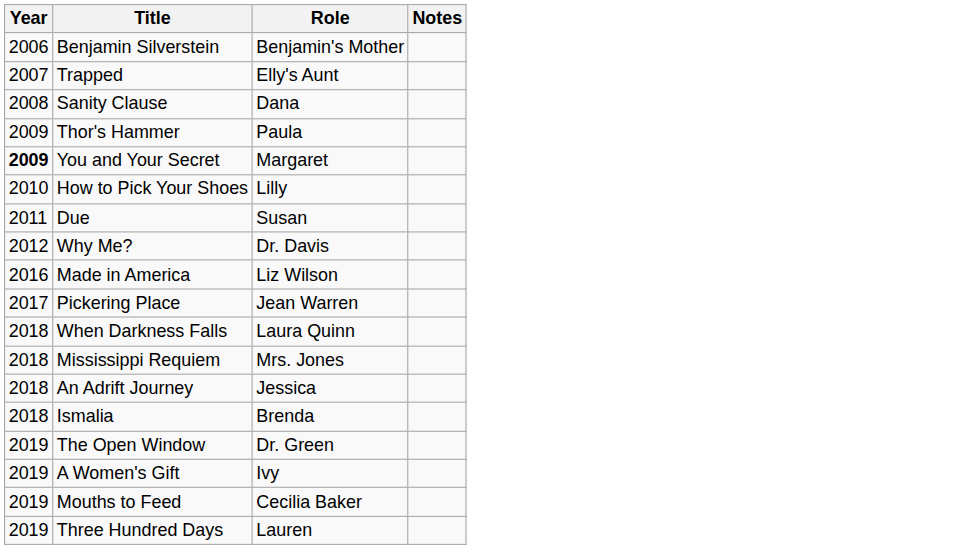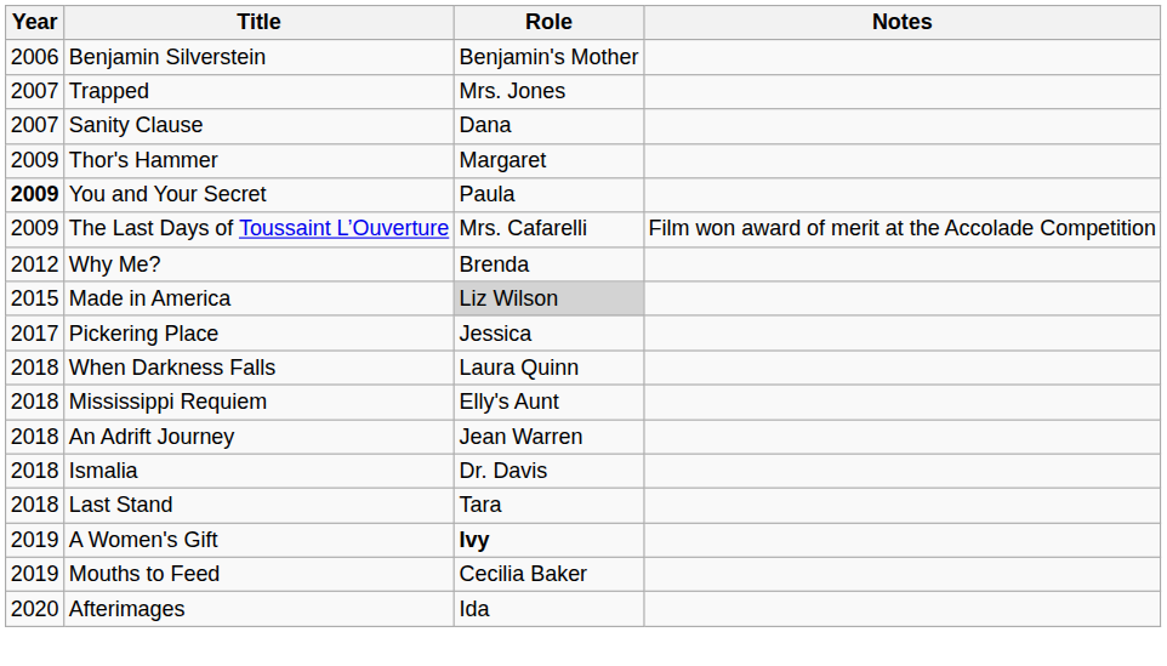Trapped | Role: Elly's Aunt -> Mrs. Jones
Sanity Clause | Year: 2008 -> 2007
Thor's Hammer | Role: Paula -> Margaret
You and Your Secret | Role: Margaret -> Paula
+ row: 2009 | The Last Days of Toussaint L’Ouverture | Mrs. Cafarelli | Film won award of merit at the Accolade Competition
- row: 2010 | How to Pick Your Shoes | Lilly
- row: 2011 | Due | Susan
Why Me? | Role: Dr. Davis -> Brenda
Made in America | Year: 2016 -> 2015
Made in America | Role: no background -> lightgrey background
Pickering Place | Role: Jean Warren -> Jessica
Mississippi Requiem | Role: Mrs. Jones -> Elly's Aunt
An Adrift Journey | Role: Jessica -> Jean Warren
Ismalia | Role: Brenda -> Dr. Davis
+ row: 2018 | Last Stand | Tara
- row: 2019 | The Open Window | Dr. Green
A Women's Gift | Role: normal -> bold
- row: 2019 | Three Hundred Days | Lauren
+ row: 2020 | Afterimages | Ida
